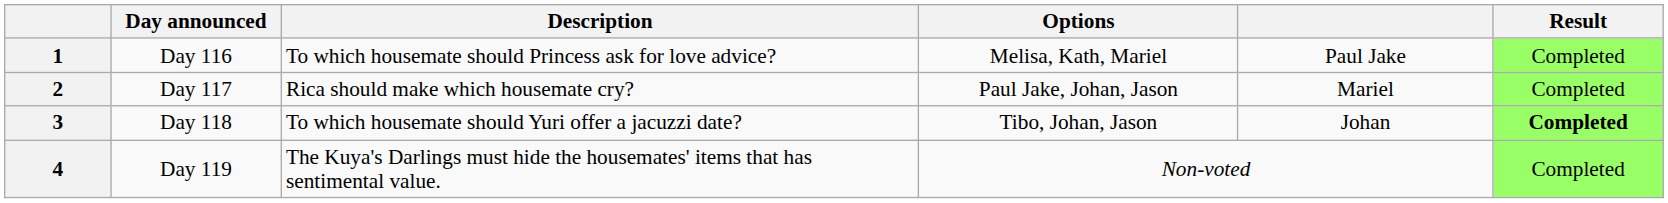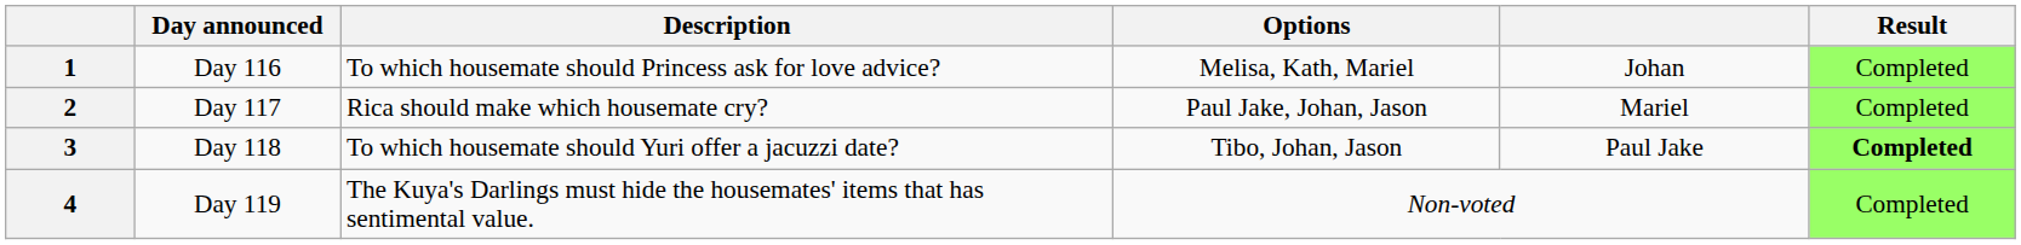1 | column 5: Paul Jake -> Johan
3 | column 5: Johan -> Paul Jake
